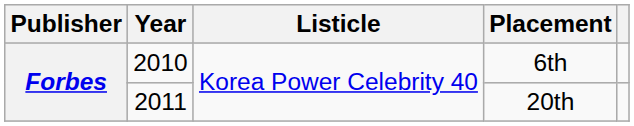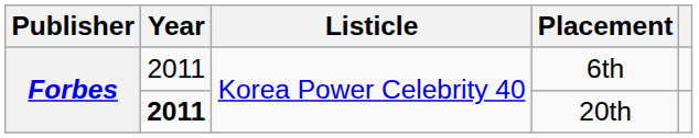6th | Year: 2010 -> 2011
20th | Year: normal -> bold
